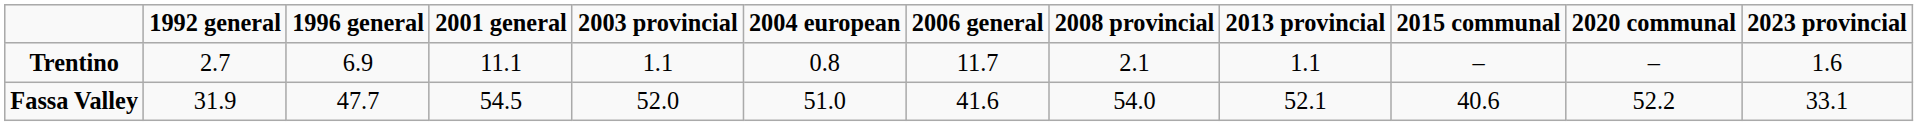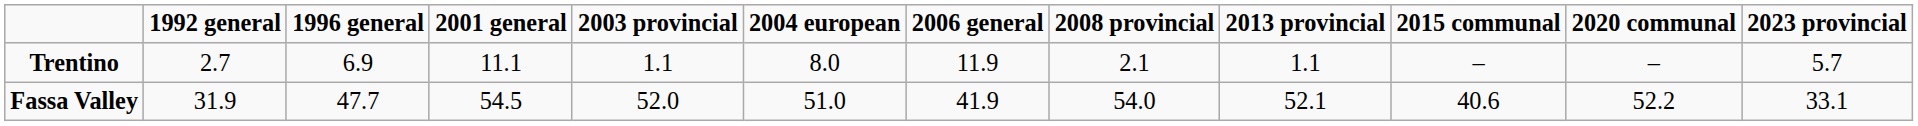Trentino | 2004 european: 0.8 -> 8.0
Trentino | 2006 general: 11.7 -> 11.9
Trentino | 2023 provincial: 1.6 -> 5.7
Fassa Valley | 2006 general: 41.6 -> 41.9
